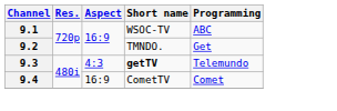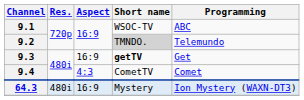9.2 | Short name: no background -> lightgrey background
9.2 | Programming: Get -> Telemundo
9.3 | Aspect: 4:3 -> 16:9
9.3 | Programming: Telemundo -> Get
9.4 | Aspect: 16:9 -> 4:3
+ row: 64.3 | 480i | 16:9 | Mystery | Ion Mystery (WAXN-DT3)
